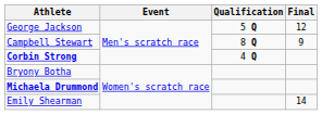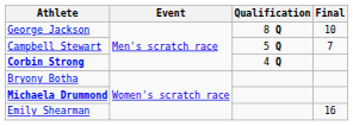George Jackson | Qualification: 5 Q -> 8 Q
George Jackson | Final: 12 -> 10
Campbell Stewart | Qualification: 8 Q -> 5 Q
Campbell Stewart | Final: 9 -> 7
Emily Shearman | Final: 14 -> 16
